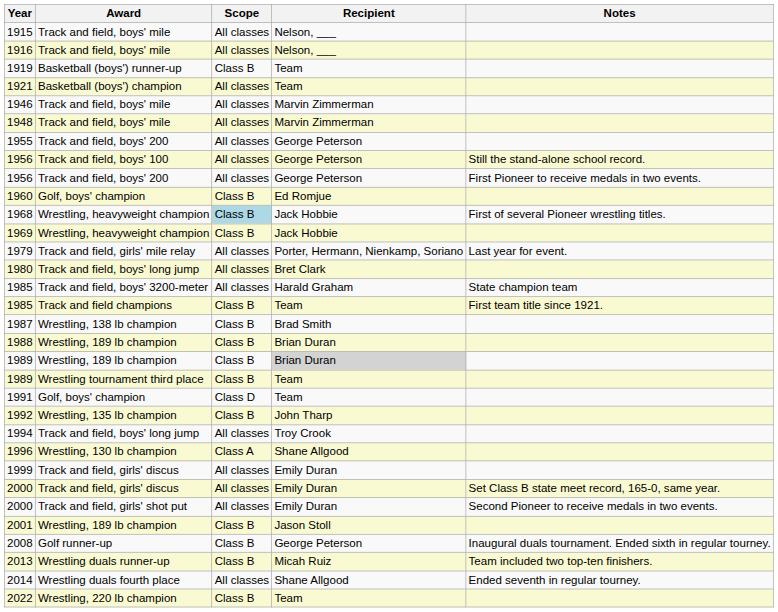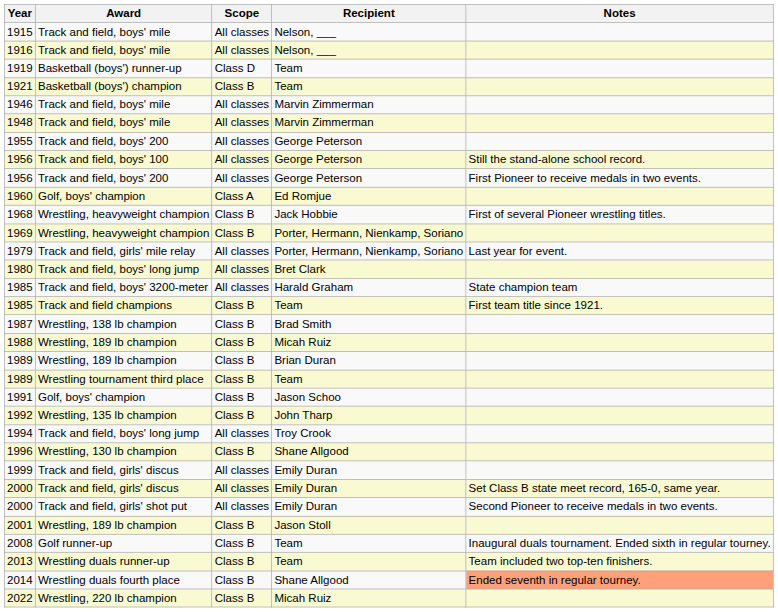1919 | Scope: Class B -> Class D
1921 | Scope: All classes -> Class B
1960 | Scope: Class B -> Class A
1968 | Scope: lightblue background -> no background
1969 | Recipient: Jack Hobbie -> Porter, Hermann, Nienkamp, Soriano
1988 | Recipient: Brian Duran -> Micah Ruiz
1989 / Wrestling, 189 lb champion | Recipient: lightgrey background -> no background
1991 | Scope: Class D -> Class B
1991 | Recipient: Team -> Jason Schoo
1996 | Scope: Class A -> Class B
2008 | Recipient: George Peterson -> Team
2013 | Recipient: Micah Ruiz -> Team
2014 | Scope: All classes -> Class B
2014 | Notes: no background -> lightsalmon background
2022 | Recipient: Team -> Micah Ruiz
